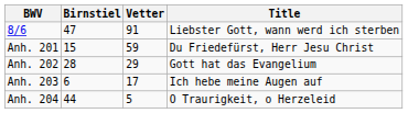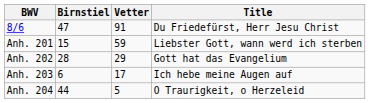8/6 | Title: Liebster Gott, wann werd ich sterben -> Du Friedefürst, Herr Jesu Christ
Anh. 201 | Title: Du Friedefürst, Herr Jesu Christ -> Liebster Gott, wann werd ich sterben
